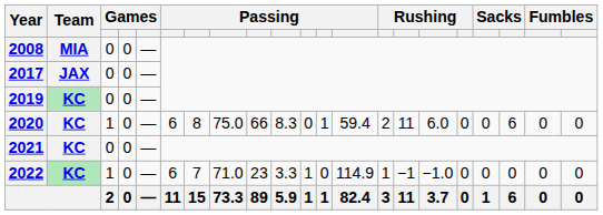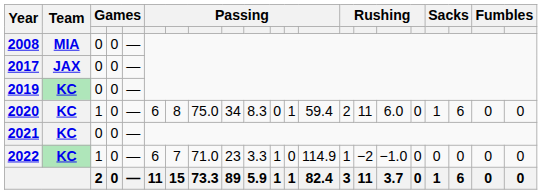2020 | column 9: 66 -> 34
2020 | column 18: 0 -> 1
2022 | column 15: −1 -> −2
